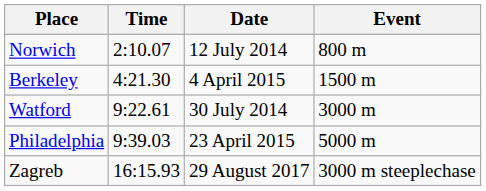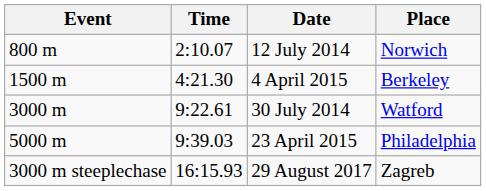columns swapped: Event <-> Place
